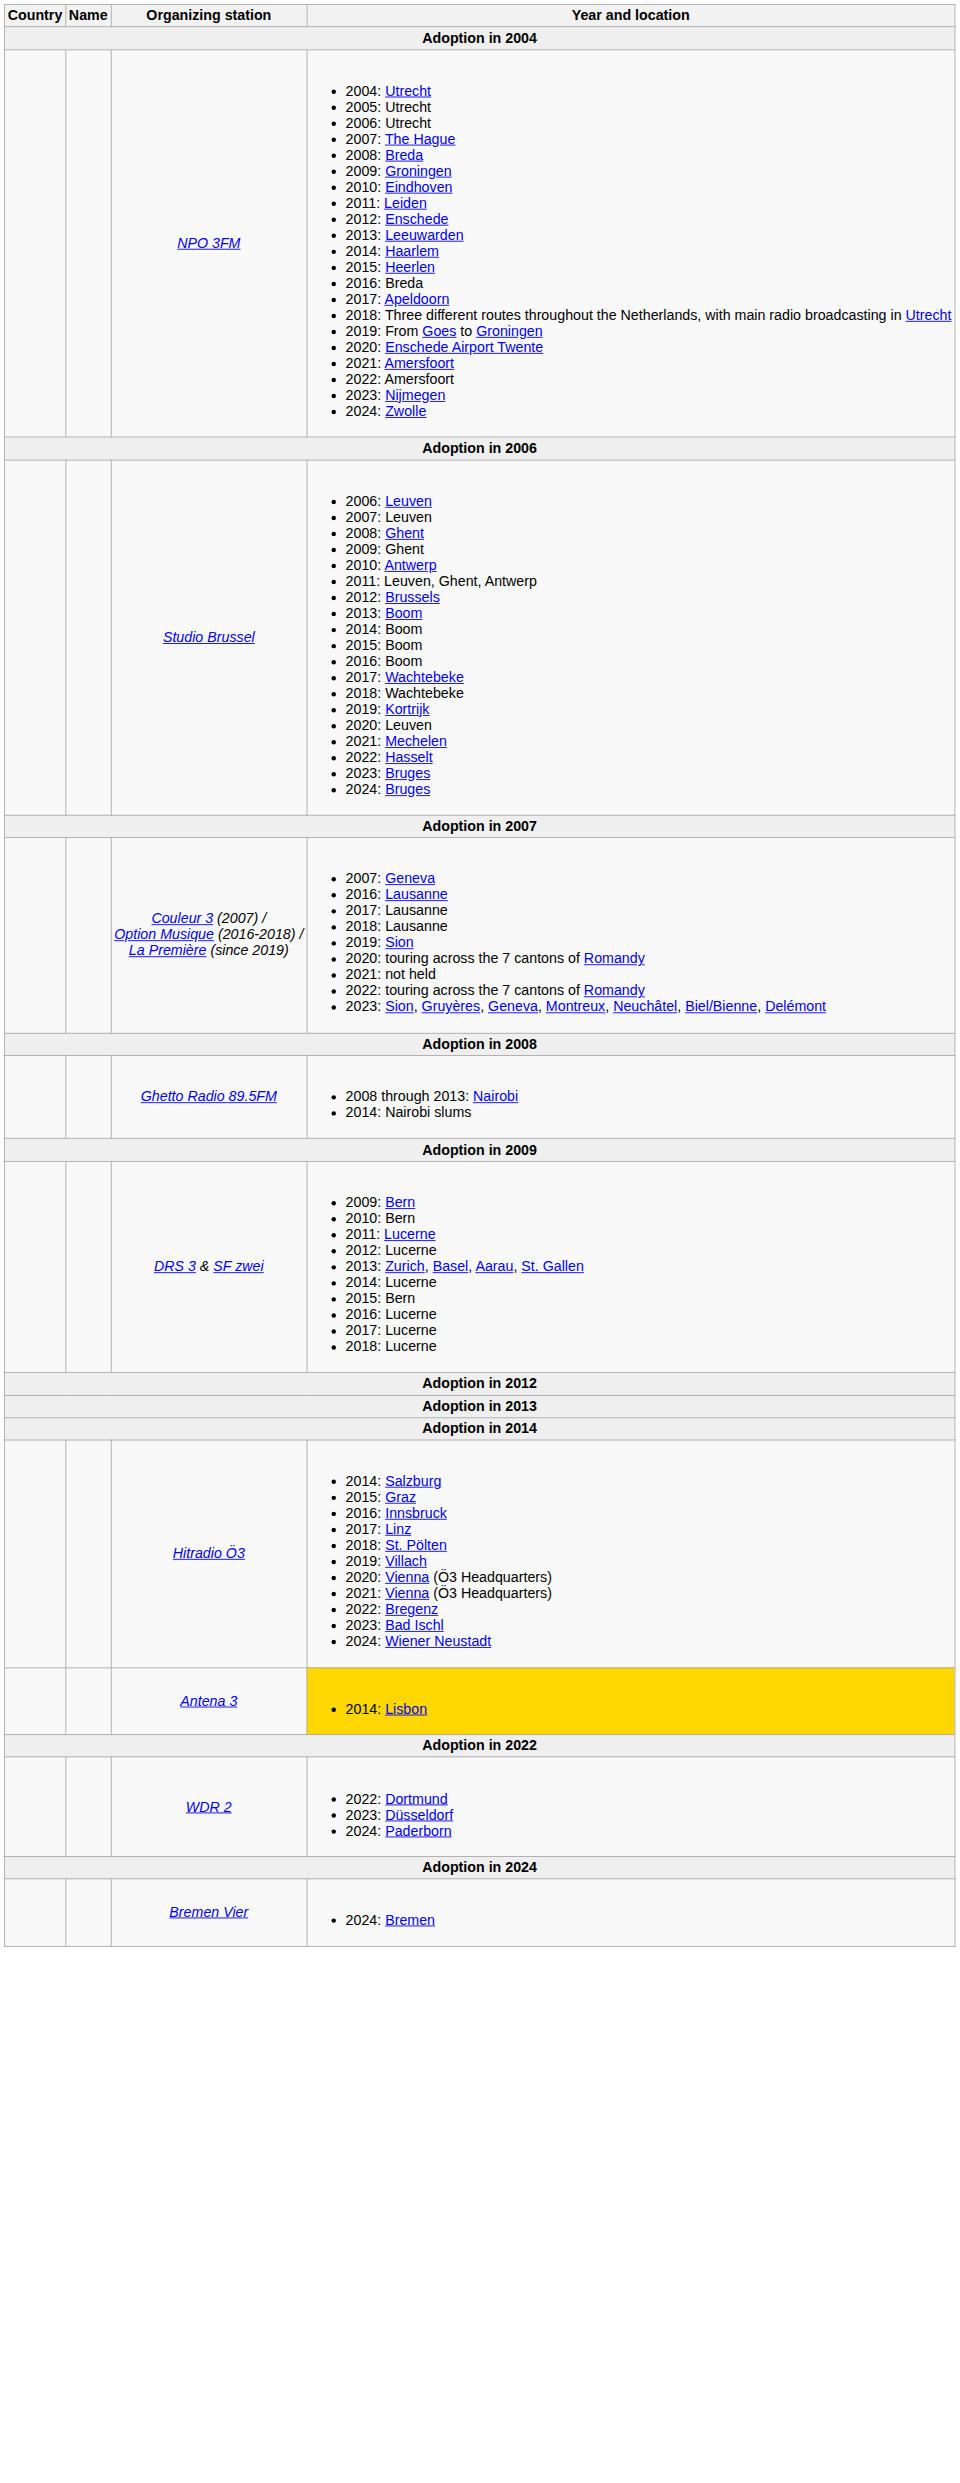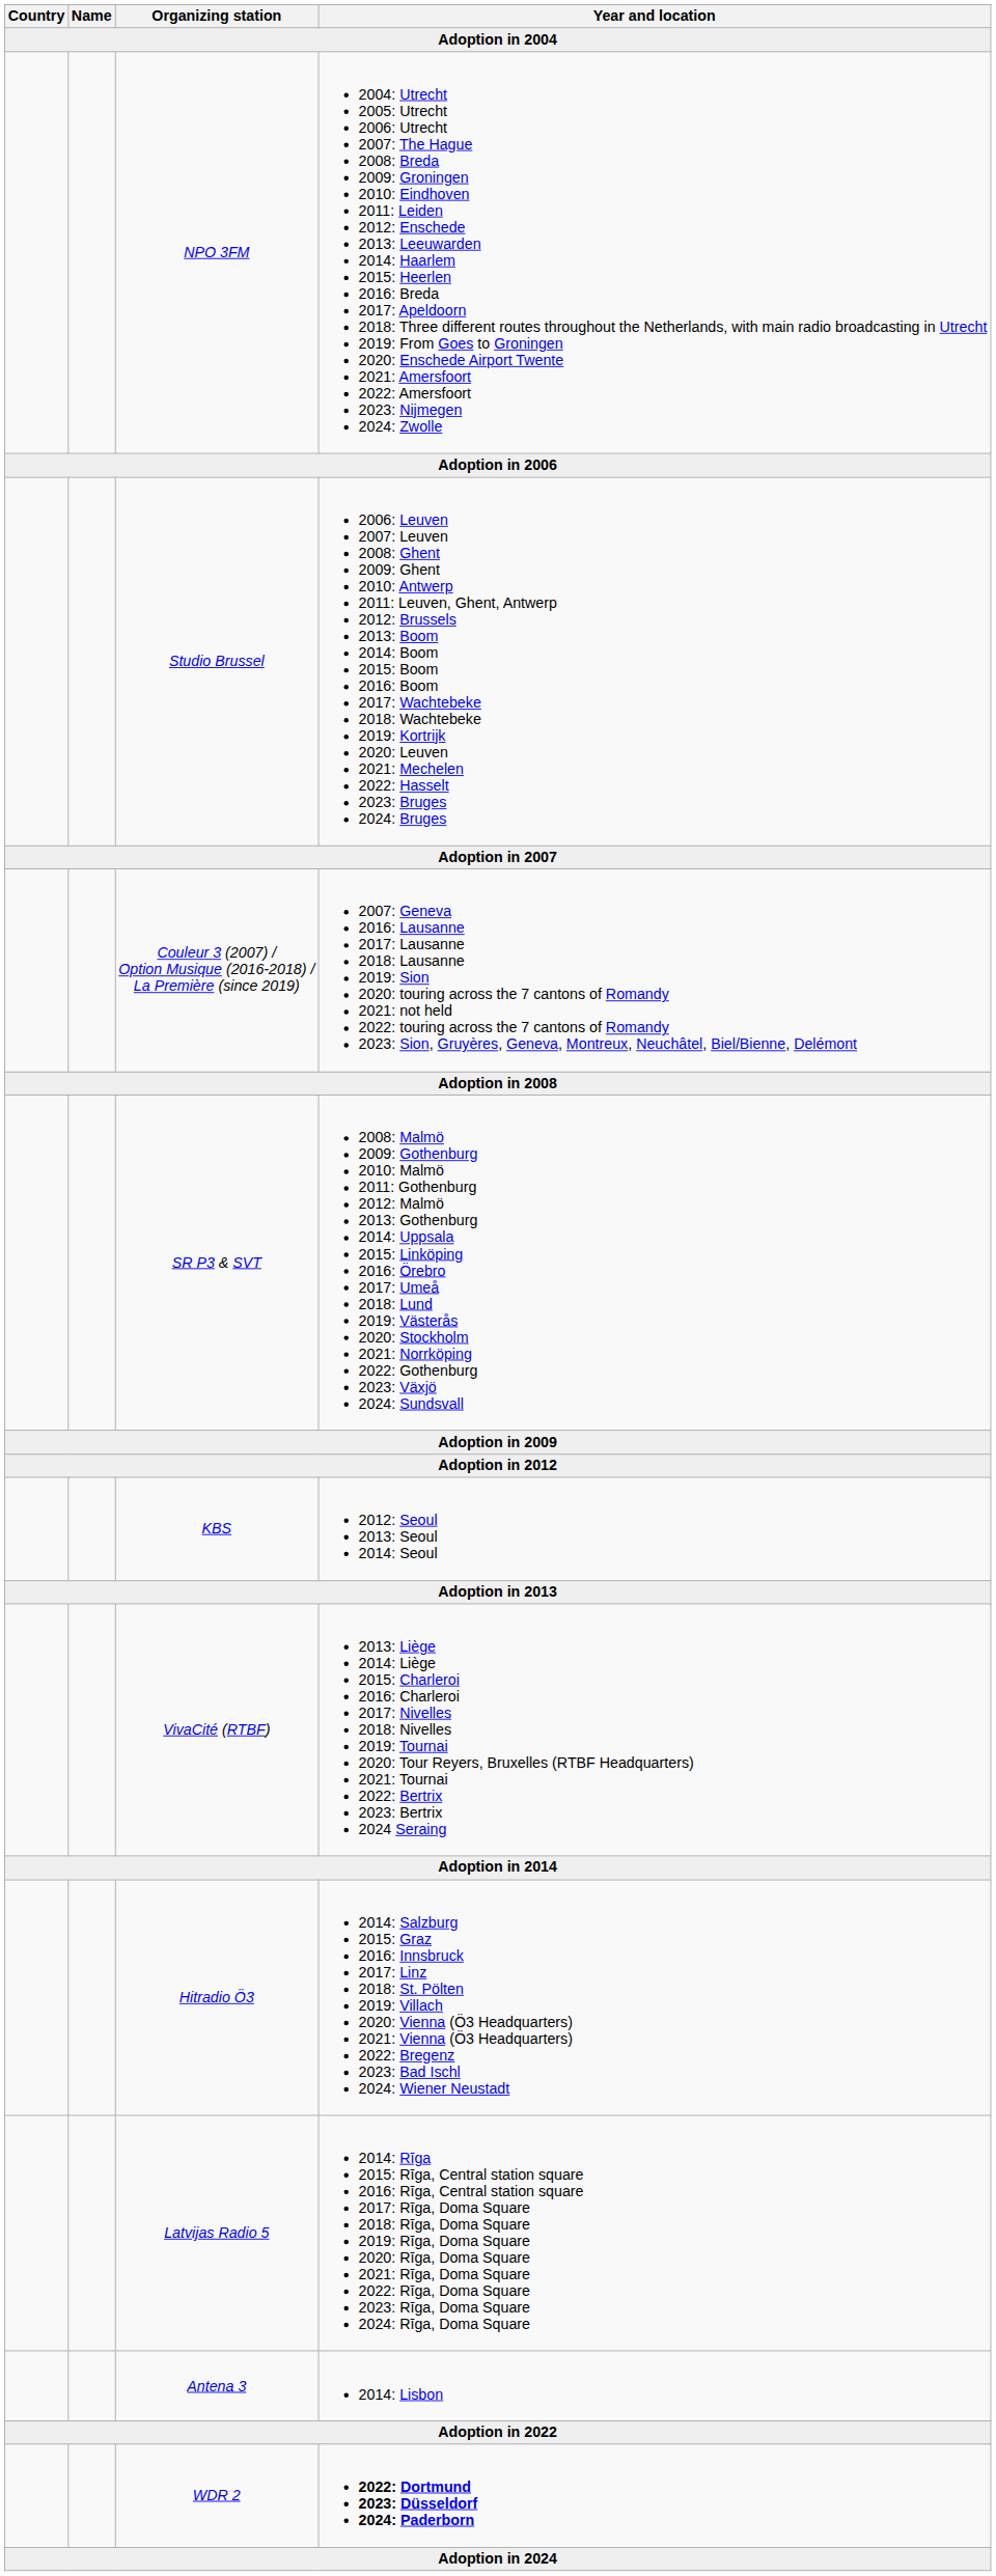- row: Ghetto Radio 89.5FM | 2008 through 2013: Nairobi 2014: Nairobi slums
+ row: SR P3 & SVT | 2008: Malmö 2009: Gothenburg 2010: Malmö 2011: Gothenburg 2012: Malmö 2013: Gothenburg 2014: Uppsala 2015: Linköping 2016: Örebro 2017: Umeå 2018: Lund 2019: Västerås 2020: Stockholm 2021: Norrköping 2022: Gothenburg 2023: Växjö 2024: Sundsvall
- row: DRS 3 & SF zwei | 2009: Bern 2010: Bern 2011: Lucerne 2012: Lucerne 2013: Zurich, Basel, Aarau, St. Gallen 2014: Lucerne 2015: Bern 2016: Lucerne 2017: Lucerne 2018: Lucerne
+ row: KBS | 2012: Seoul 2013: Seoul 2014: Seoul
+ row: VivaCité (RTBF) | 2013: Liège 2014: Liège 2015: Charleroi 2016: Charleroi 2017: Nivelles 2018: Nivelles 2019: Tournai 2020: Tour Reyers, Bruxelles (RTBF Headquarters) 2021: Tournai 2022: Bertrix 2023: Bertrix 2024 Seraing
+ row: Latvijas Radio 5 | 2014: Rīga 2015: Rīga, Central station square 2016: Rīga, Central station square 2017: Rīga, Doma Square 2018: Rīga, Doma Square 2019: Rīga, Doma Square 2020: Rīga, Doma Square 2021: Rīga, Doma Square 2022: Rīga, Doma Square 2023: Rīga, Doma Square 2024: Rīga, Doma Square
Antena 3 | Year and location: gold background -> no background
WDR 2 | Year and location: normal -> bold
- row: Bremen Vier | 2024: Bremen
